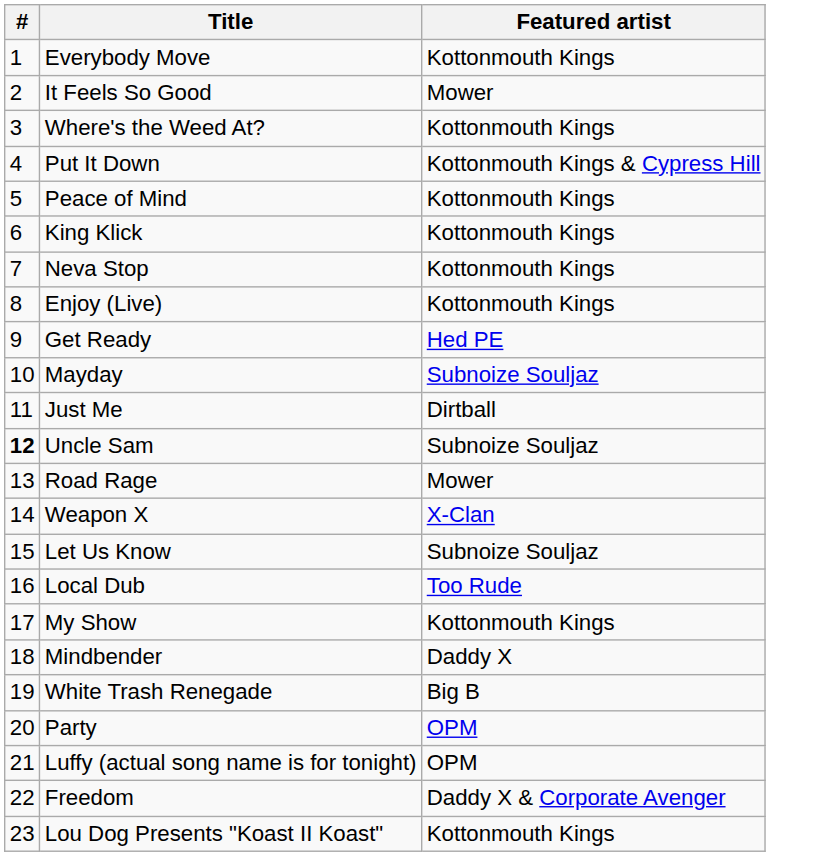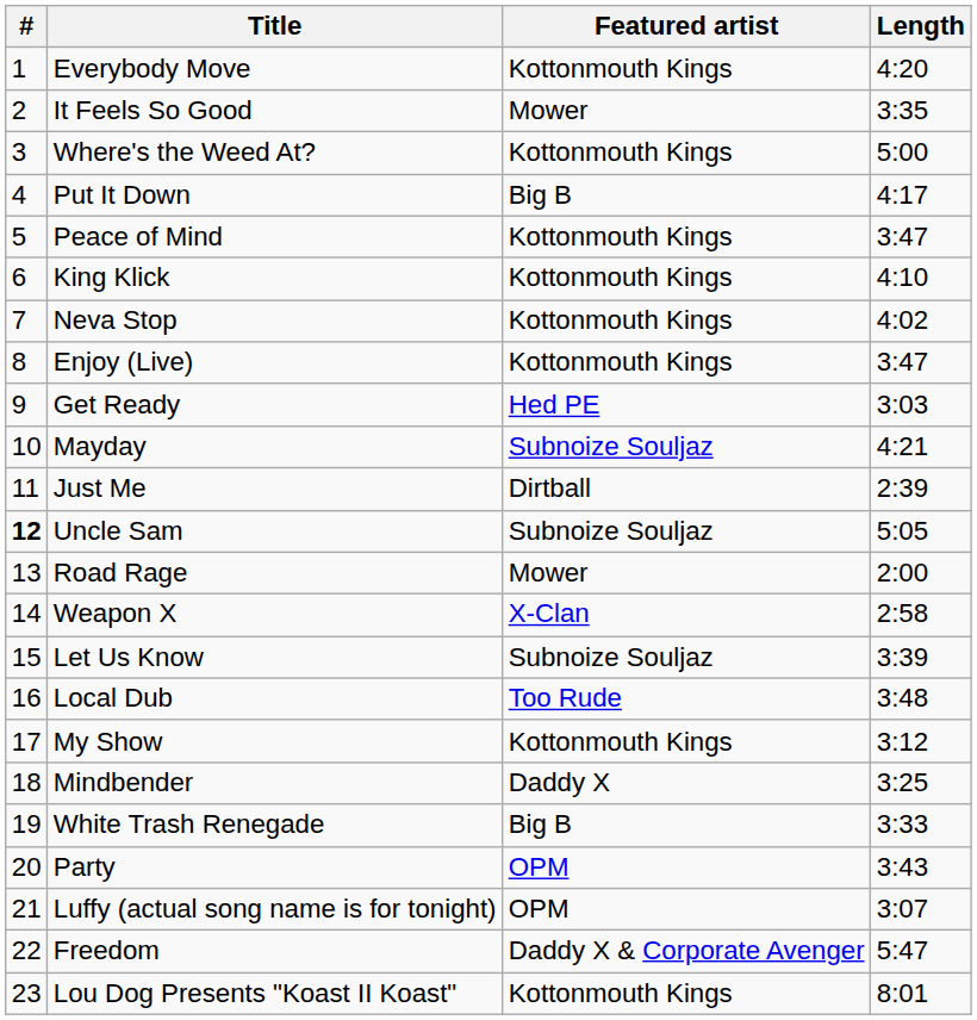+ column: Length | 4:20 | 3:35 | 5:00 | 4:17 | 3:47 | 4:10 | 4:02 | 3:47 | 3:03 | 4:21 | 2:39 | 5:05 | 2:00 | 2:58 | 3:39 | 3:48 | 3:12 | 3:25 | 3:33 | 3:43 | 3:07 | 5:47 | 8:01
Put It Down | Featured artist: Kottonmouth Kings & Cypress Hill -> Big B
